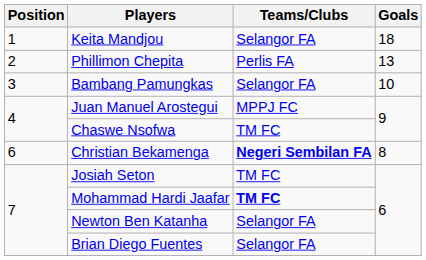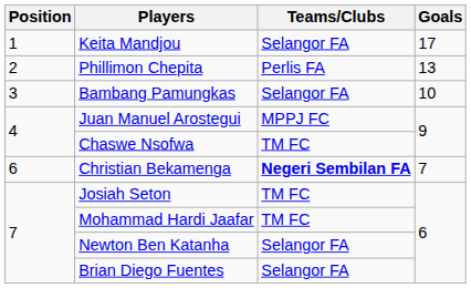Keita Mandjou | Goals: 18 -> 17
Christian Bekamenga | Goals: 8 -> 7
Mohammad Hardi Jaafar | Teams/Clubs: bold -> normal
